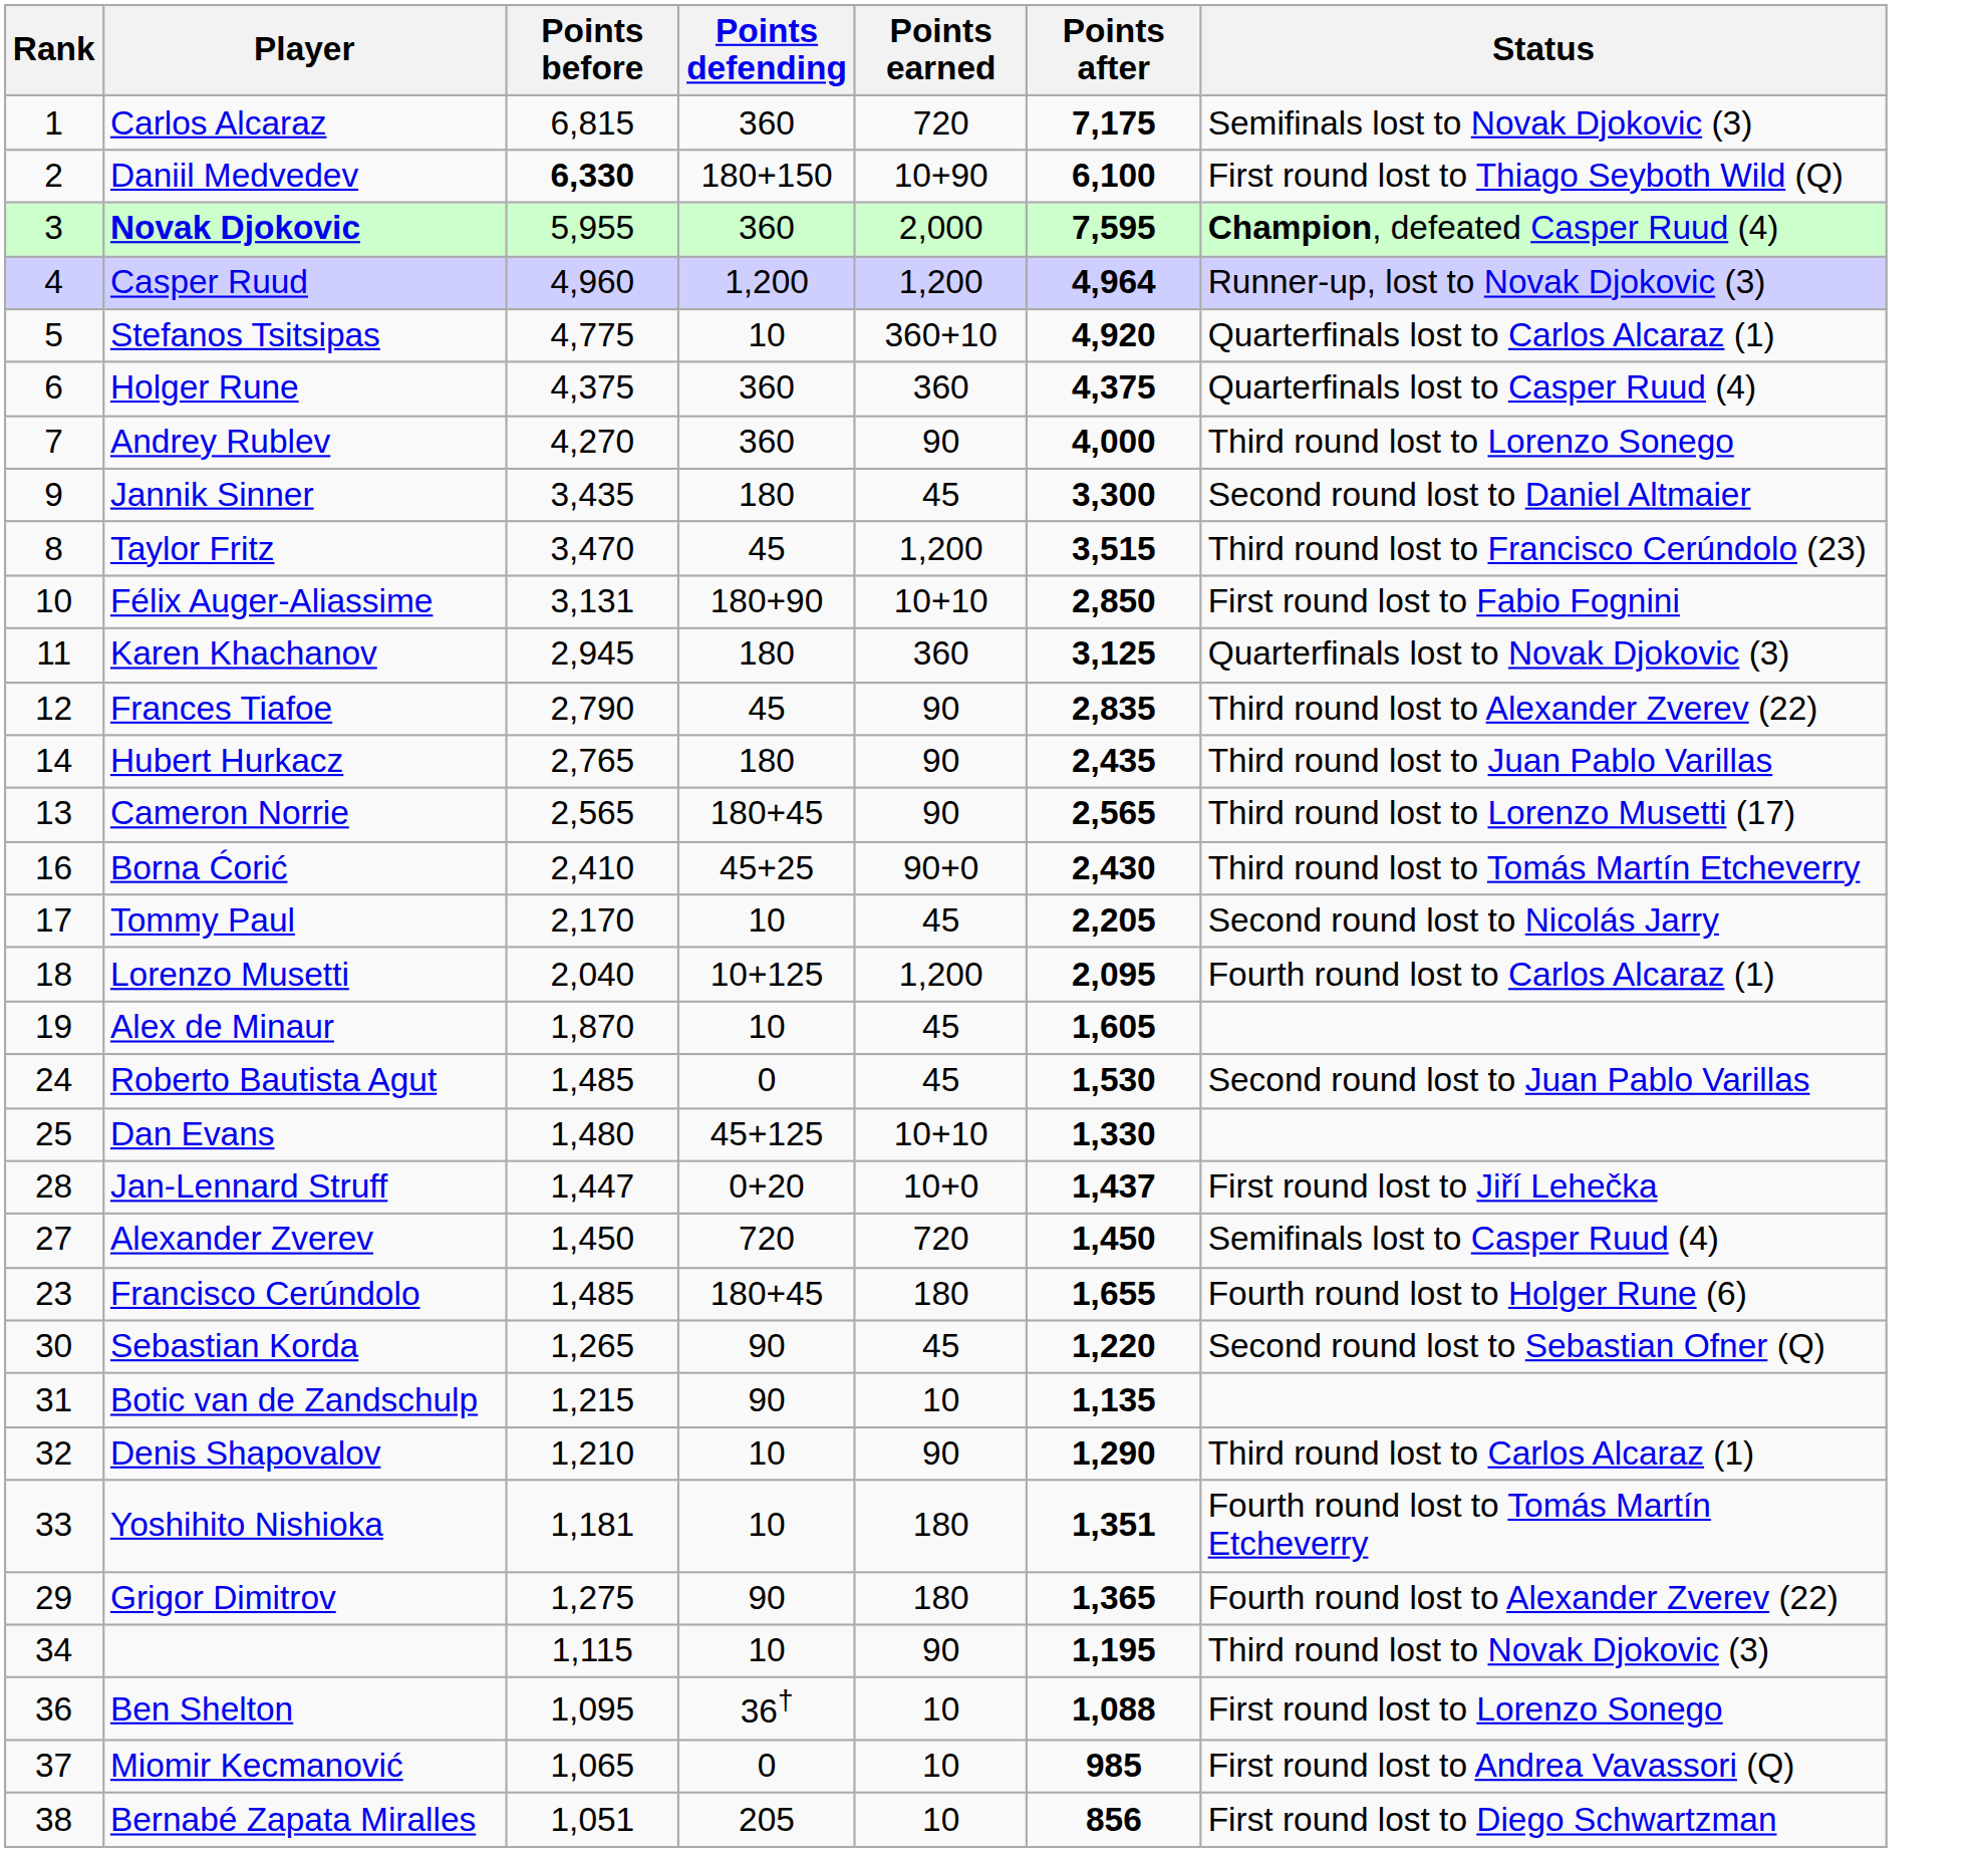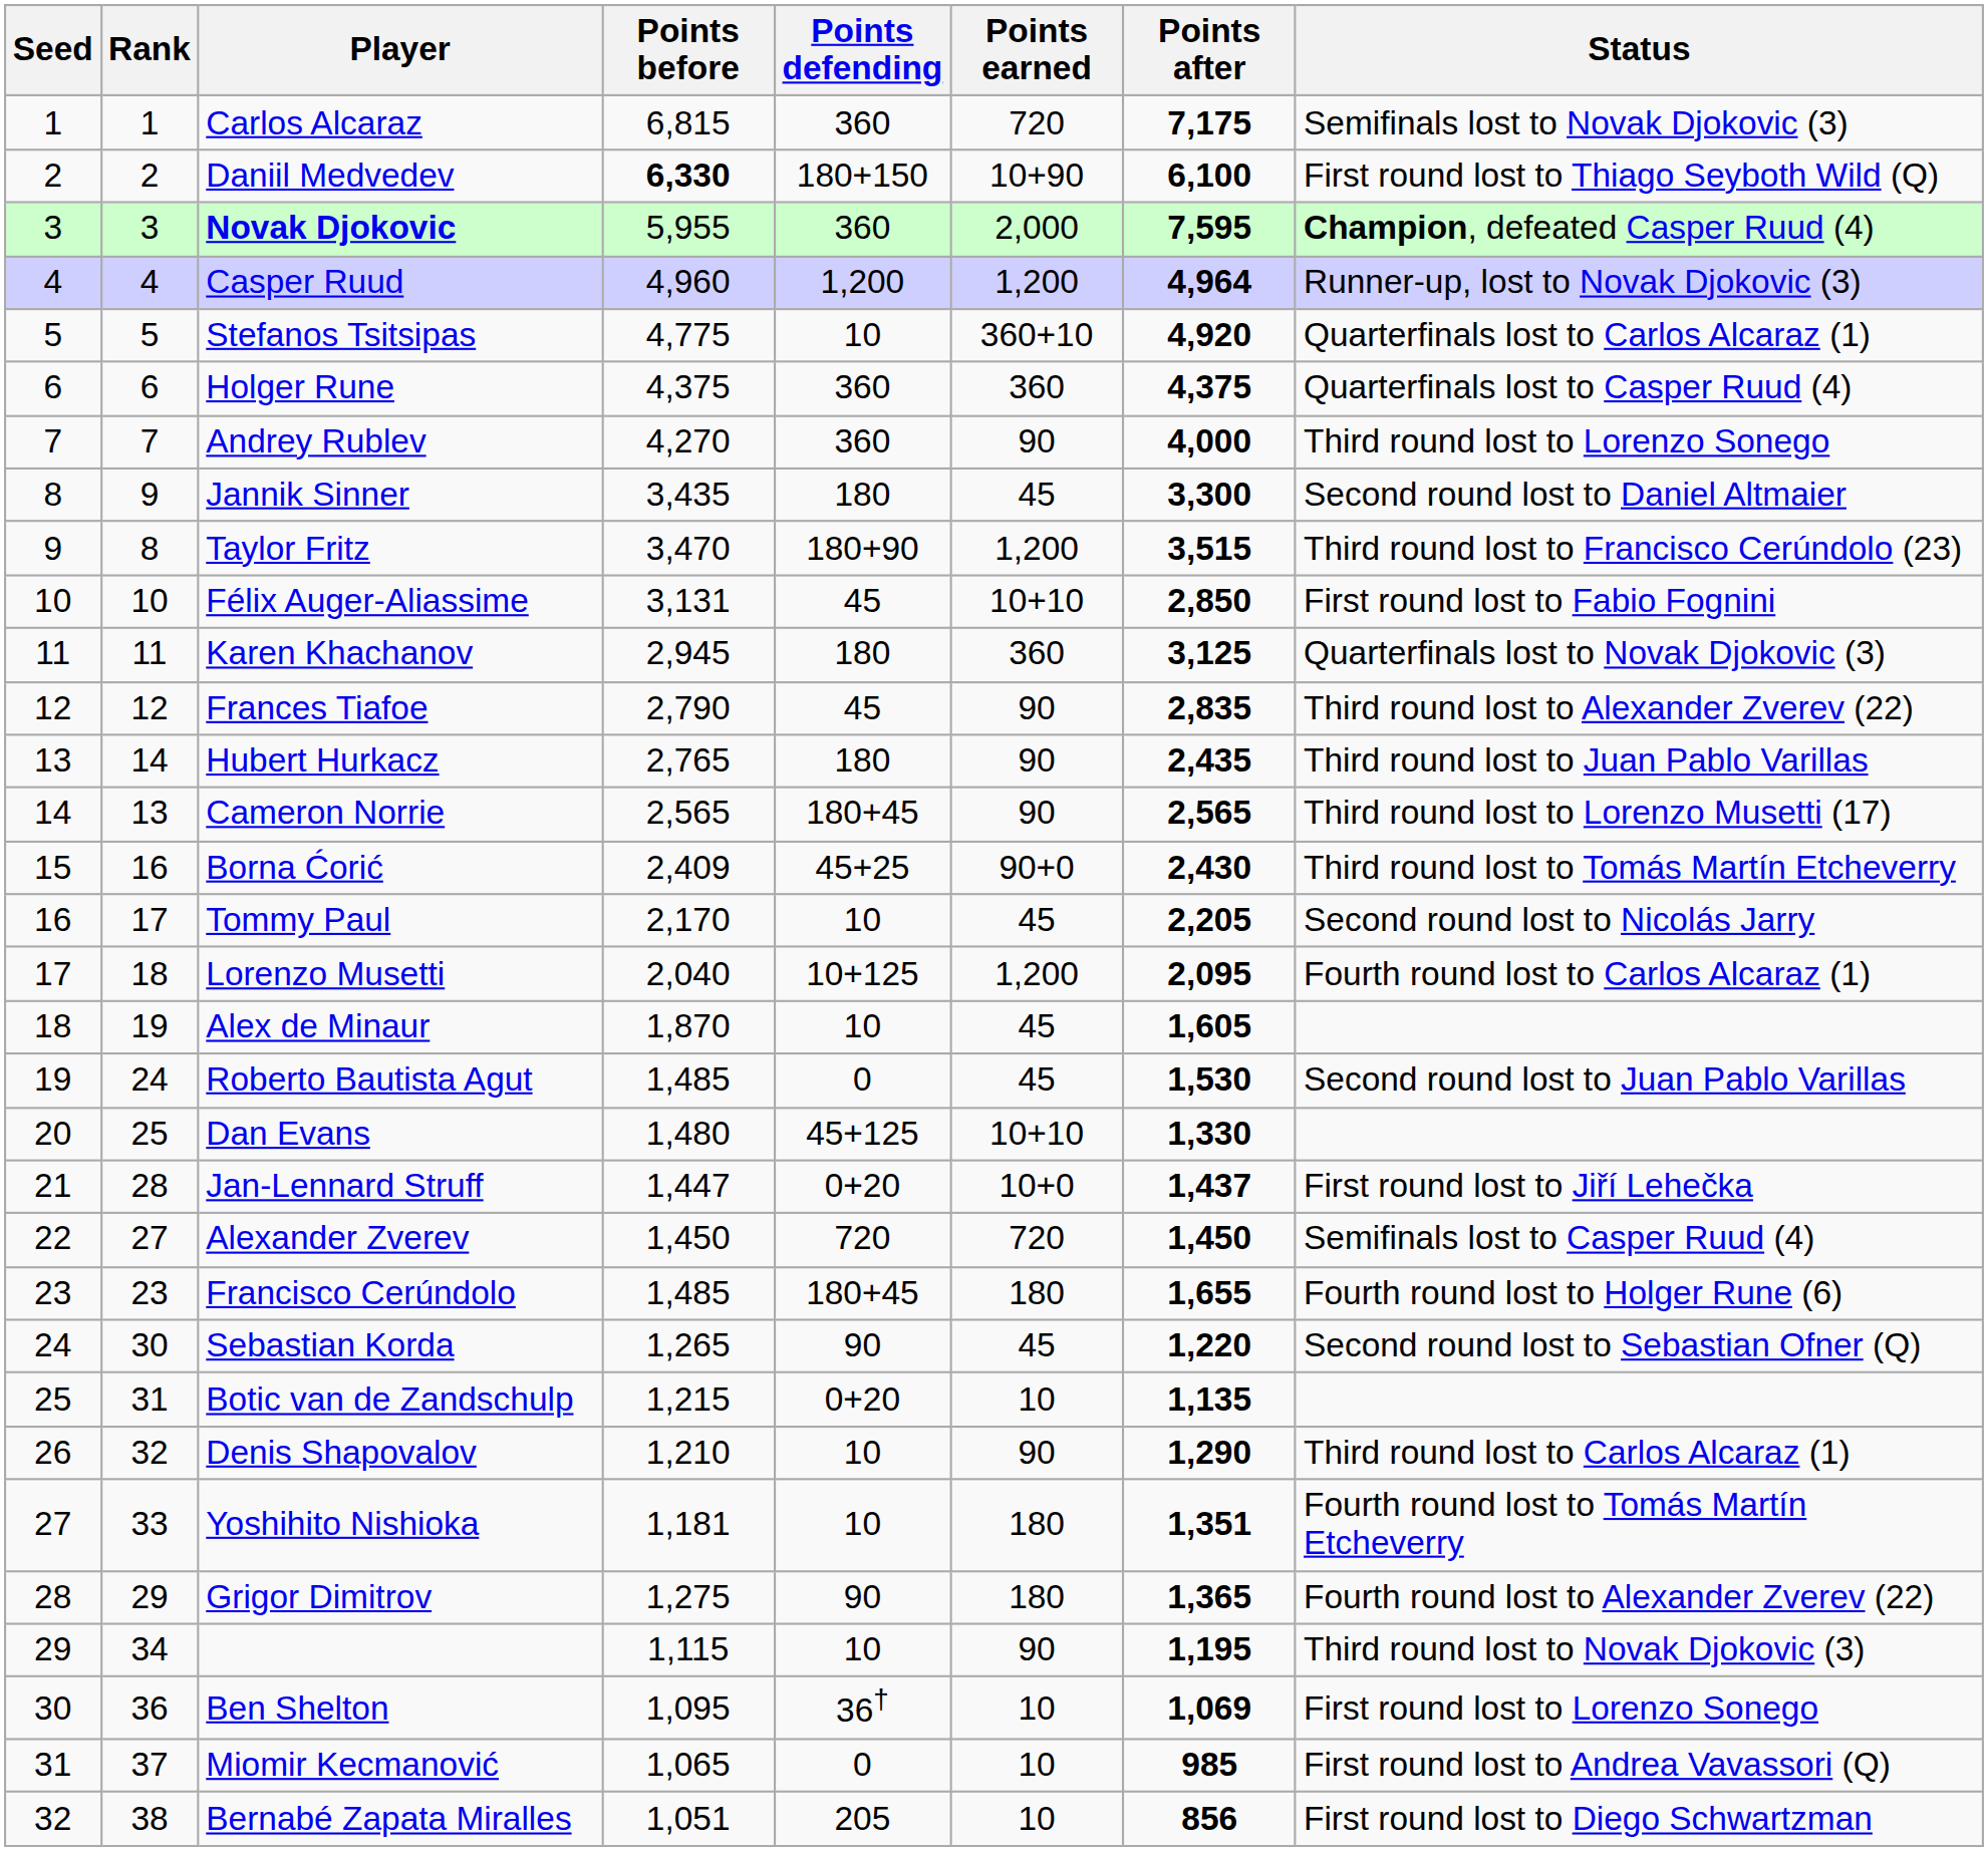+ column: Seed | 1 | 2 | 3 | 4 | 5 | 6 | 7 | 8 | 9 | 10 | 11 | 12 | 13 | 14 | 15 | 16 | 17 | 18 | 19 | 20 | 21 | 22 | 23 | 24 | 25 | 26 | 27 | 28 | 29 | 30 | 31 | 32
Taylor Fritz | Points defending: 45 -> 180+90
Félix Auger-Aliassime | Points defending: 180+90 -> 45
Borna Ćorić | Points before: 2,410 -> 2,409
Botic van de Zandschulp | Points defending: 90 -> 0+20
Ben Shelton | Points after: 1,088 -> 1,069
